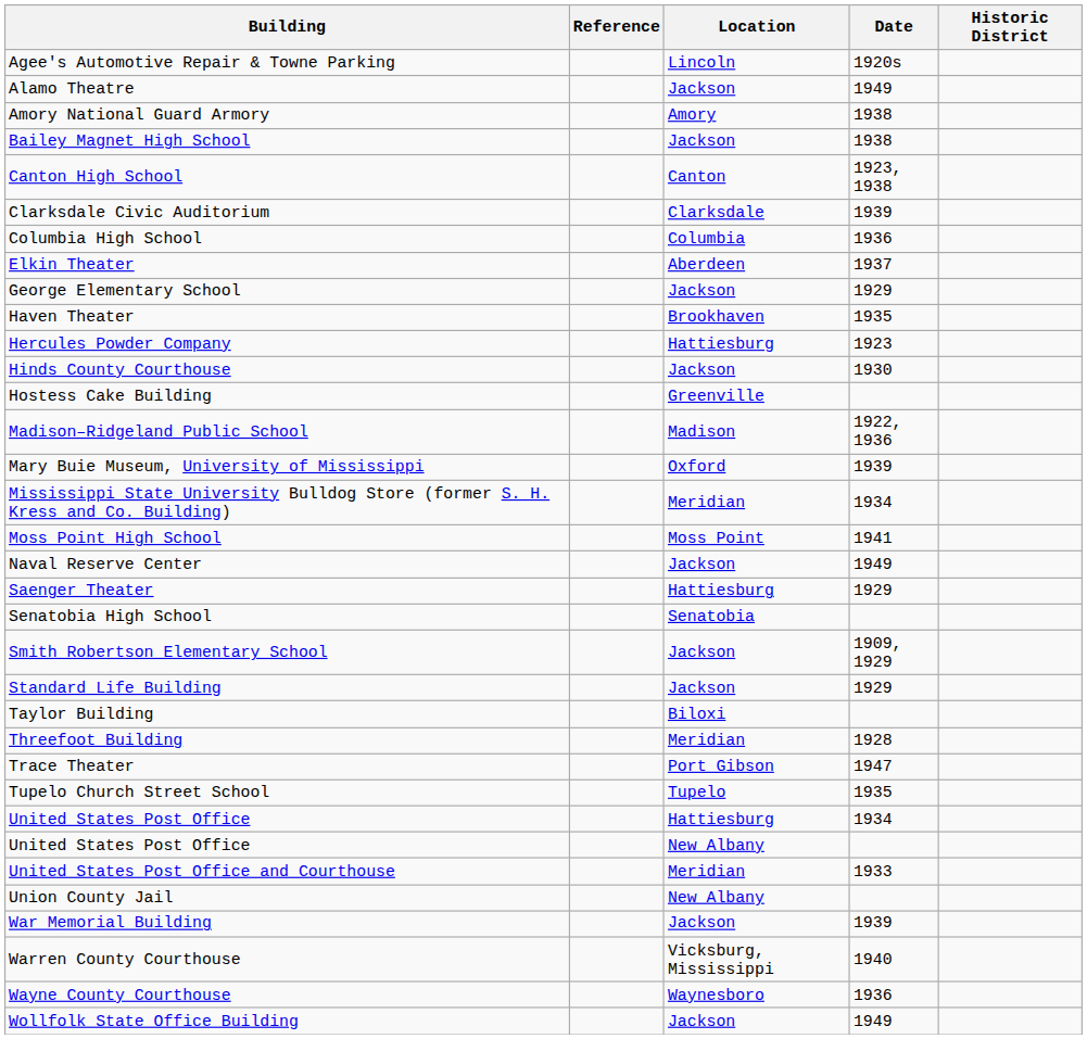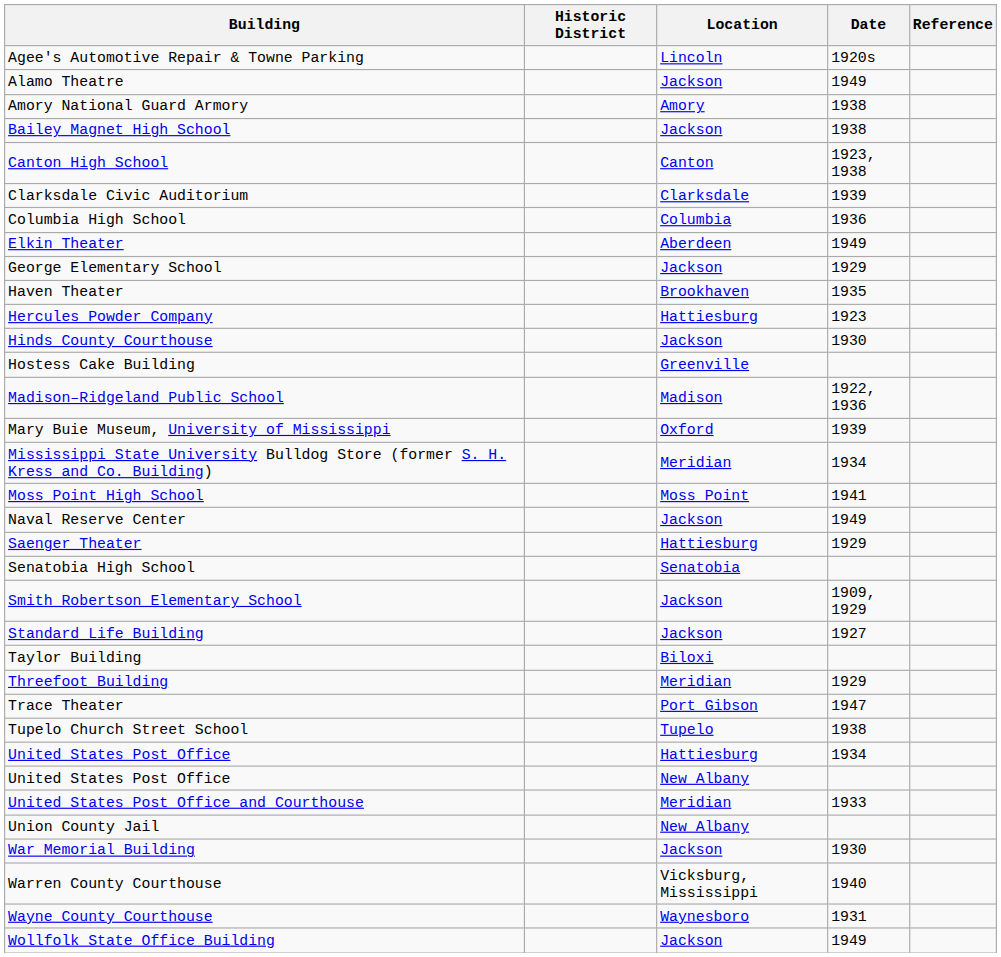columns swapped: Historic District <-> Reference
Elkin Theater | Date: 1937 -> 1949
Standard Life Building | Date: 1929 -> 1927
Threefoot Building | Date: 1928 -> 1929
Tupelo Church Street School | Date: 1935 -> 1938
War Memorial Building | Date: 1939 -> 1930
Wayne County Courthouse | Date: 1936 -> 1931
